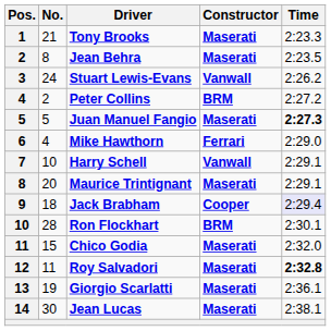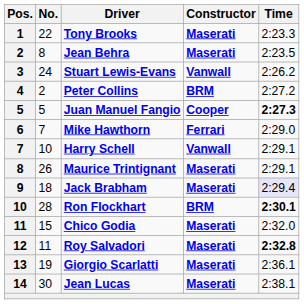Tony Brooks | No.: 21 -> 22
Juan Manuel Fangio | Constructor: Maserati -> Cooper
Mike Hawthorn | No.: 4 -> 7
Maurice Trintignant | No.: 20 -> 26
Jack Brabham | Constructor: Cooper -> Maserati
Ron Flockhart | Time: normal -> bold
